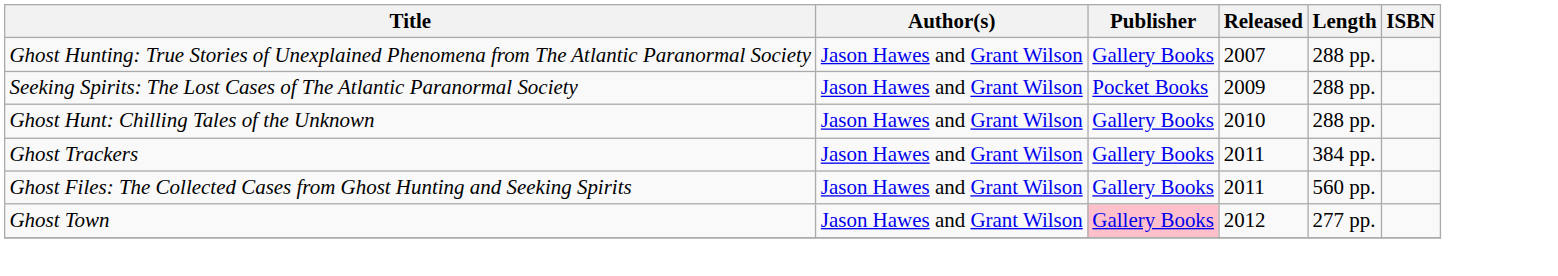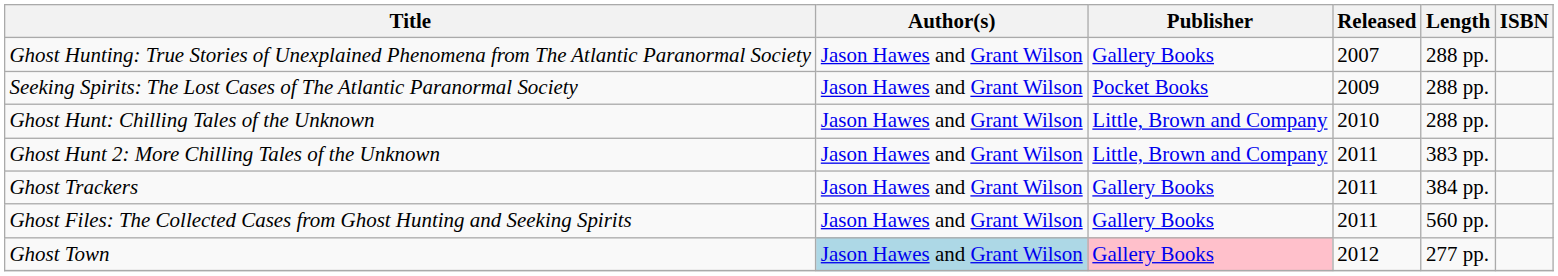Ghost Hunt: Chilling Tales of the Unknown | Publisher: Gallery Books -> Little, Brown and Company
+ row: Ghost Hunt 2: More Chilling Tales of the Unknown | Jason Hawes and Grant Wilson | Little, Brown and Company | 2011 | 383 pp.
Ghost Town | Author(s): no background -> lightblue background
